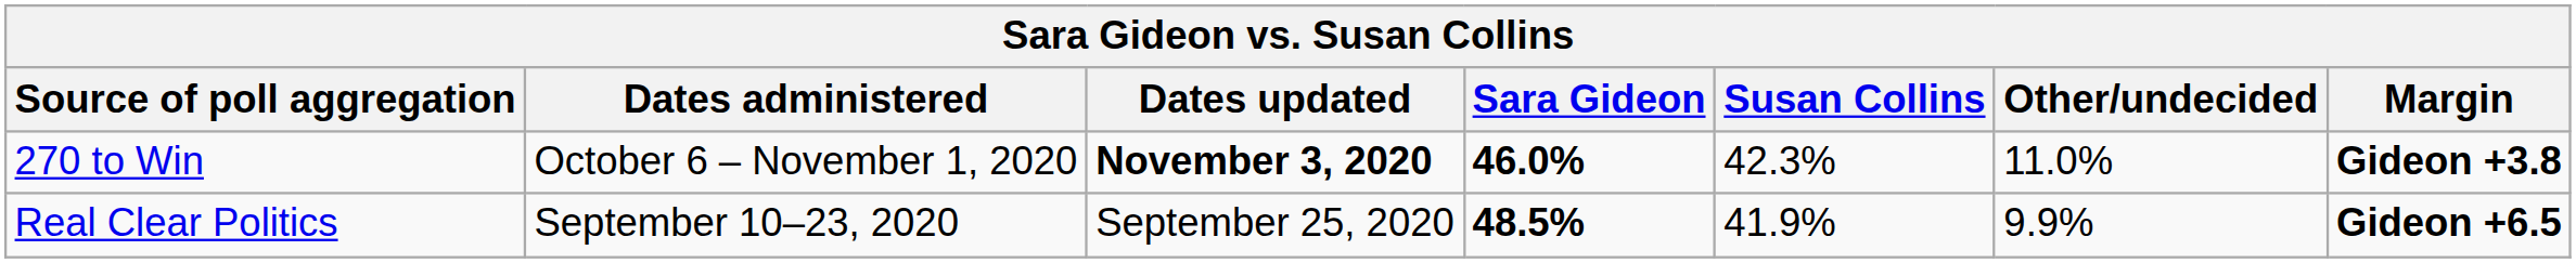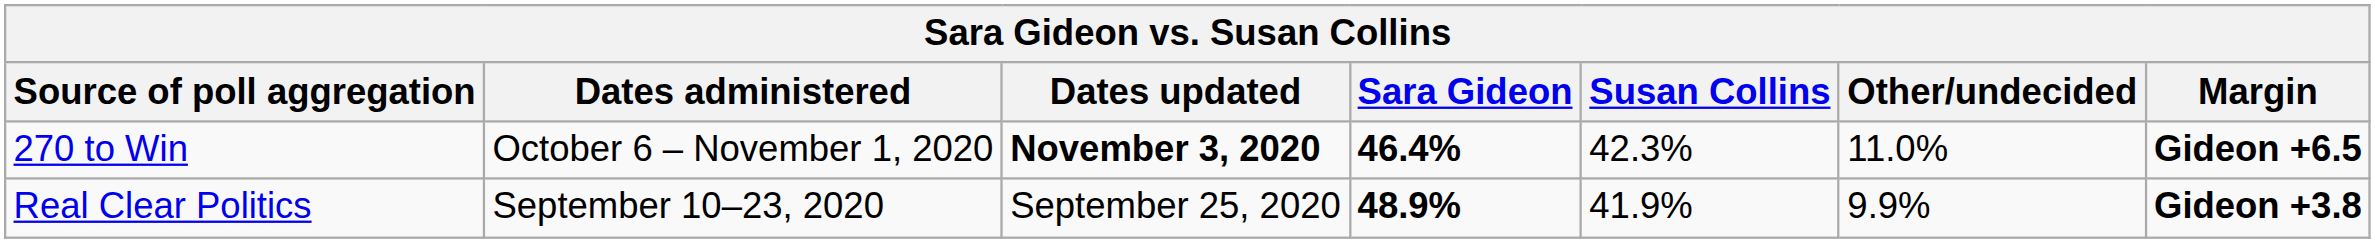270 to Win | Sara Gideon: 46.0% -> 46.4%
270 to Win | Margin: Gideon +3.8 -> Gideon +6.5
Real Clear Politics | Sara Gideon: 48.5% -> 48.9%
Real Clear Politics | Margin: Gideon +6.5 -> Gideon +3.8
